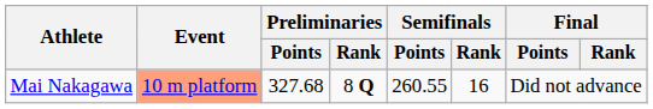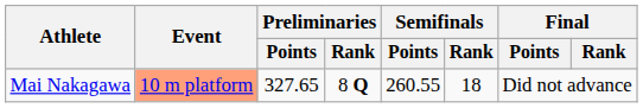Mai Nakagawa | Preliminaries / Points: 327.68 -> 327.65
Mai Nakagawa | Semifinals / Rank: 16 -> 18
